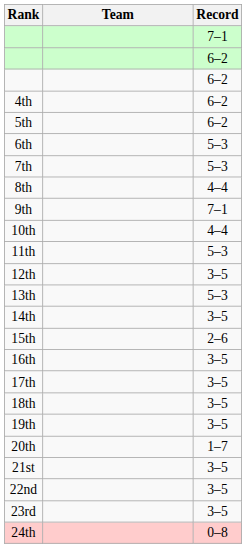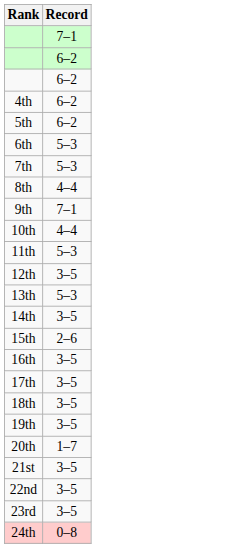- column: Team
